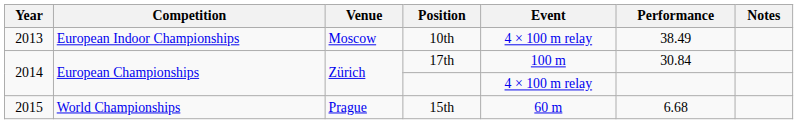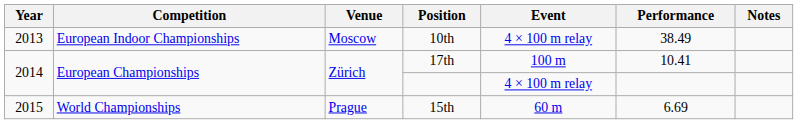17th | Performance: 30.84 -> 10.41
15th | Performance: 6.68 -> 6.69
